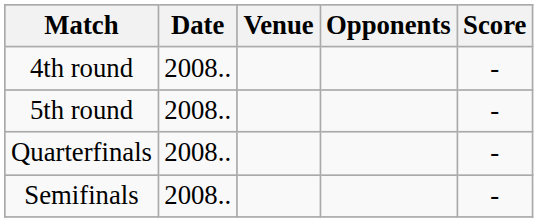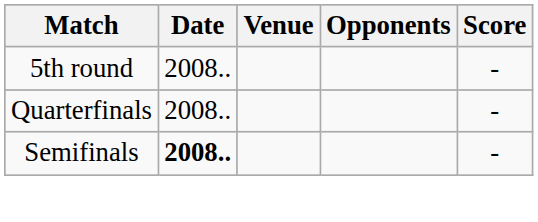- row: 4th round | 2008.. | -
Semifinals | Date: normal -> bold
